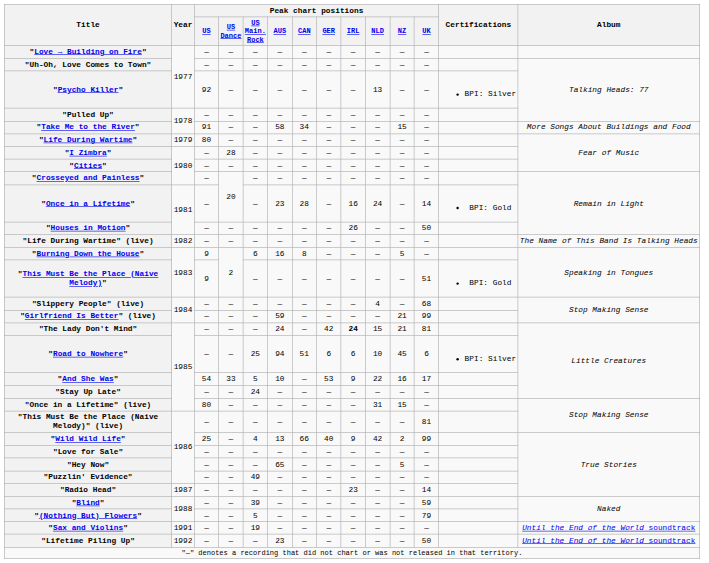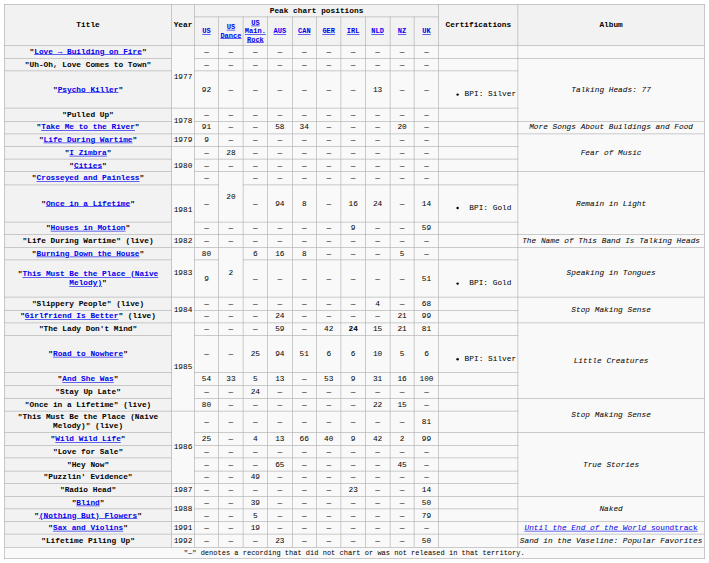"Take Me to the River" | Peak chart positions / NZ: 15 -> 20
"Life During Wartime" | Peak chart positions / US: 80 -> 9
"Once in a Lifetime" | Peak chart positions / AUS: 23 -> 94
"Once in a Lifetime" | Peak chart positions / CAN: 28 -> 8
"Houses in Motion" | Peak chart positions / IRL: 26 -> 9
"Houses in Motion" | Peak chart positions / UK: 50 -> 59
"Burning Down the House" | Peak chart positions / US: 9 -> 80
"Girlfriend Is Better" (live) | Peak chart positions / AUS: 59 -> 24
"The Lady Don't Mind" | Peak chart positions / AUS: 24 -> 59
"Road to Nowhere" | Peak chart positions / NZ: 45 -> 5
"And She Was" | Peak chart positions / AUS: 10 -> 13
"And She Was" | Peak chart positions / NLD: 22 -> 31
"And She Was" | Peak chart positions / UK: 17 -> 100
"Once in a Lifetime" (live) | Peak chart positions / NLD: 31 -> 22
"Hey Now" | Peak chart positions / NZ: 5 -> 45
"Blind" | Peak chart positions / UK: 59 -> 50
"Lifetime Piling Up" | Album: Until the End of the World soundtrack -> Sand in the Vaseline: Popular Favorites
